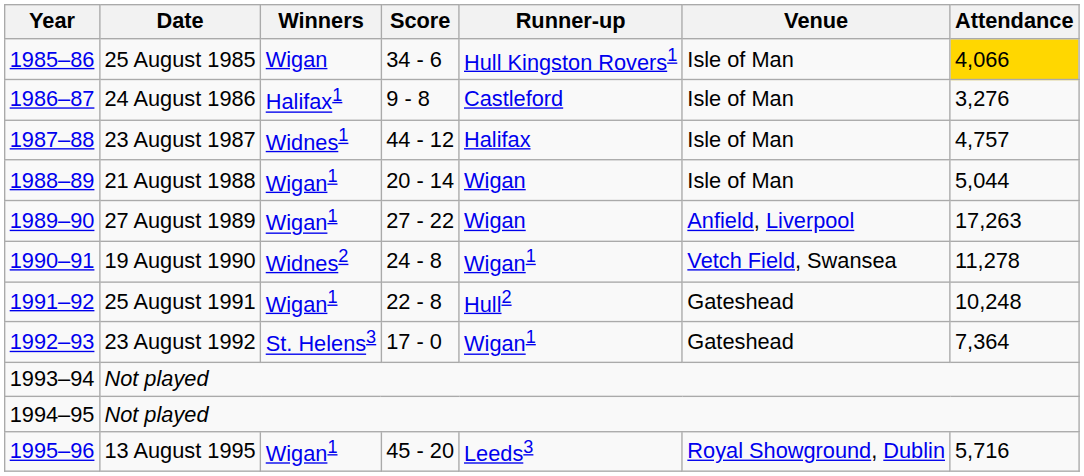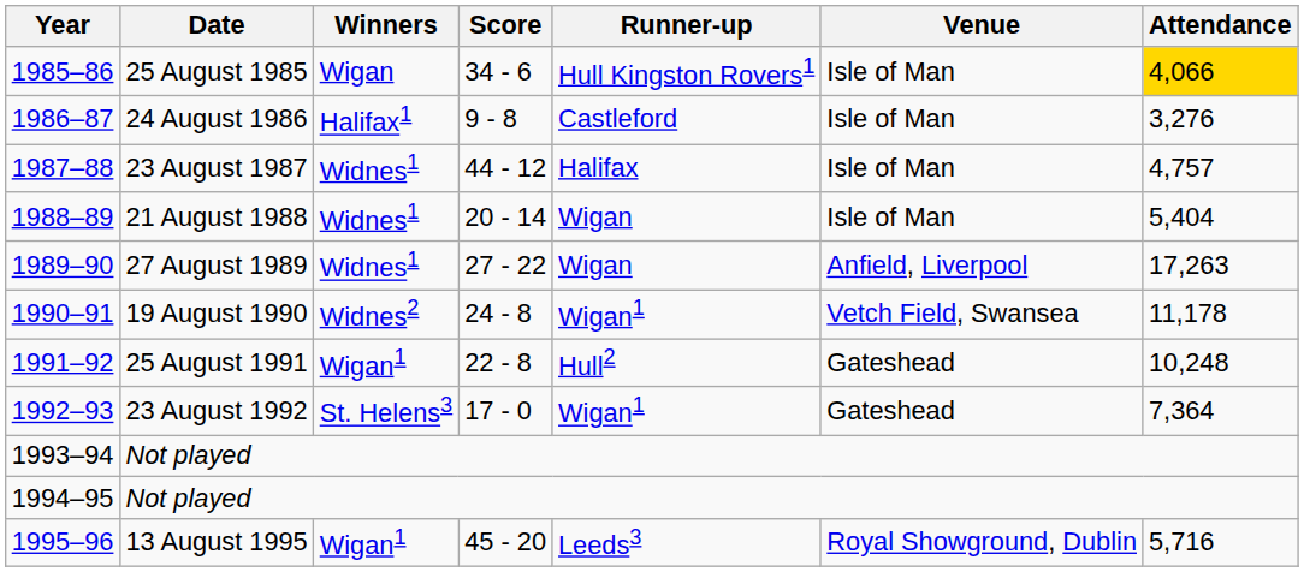21 August 1988 | Winners: Wigan1 -> Widnes1
21 August 1988 | Attendance: 5,044 -> 5,404
27 August 1989 | Winners: Wigan1 -> Widnes1
19 August 1990 | Attendance: 11,278 -> 11,178
